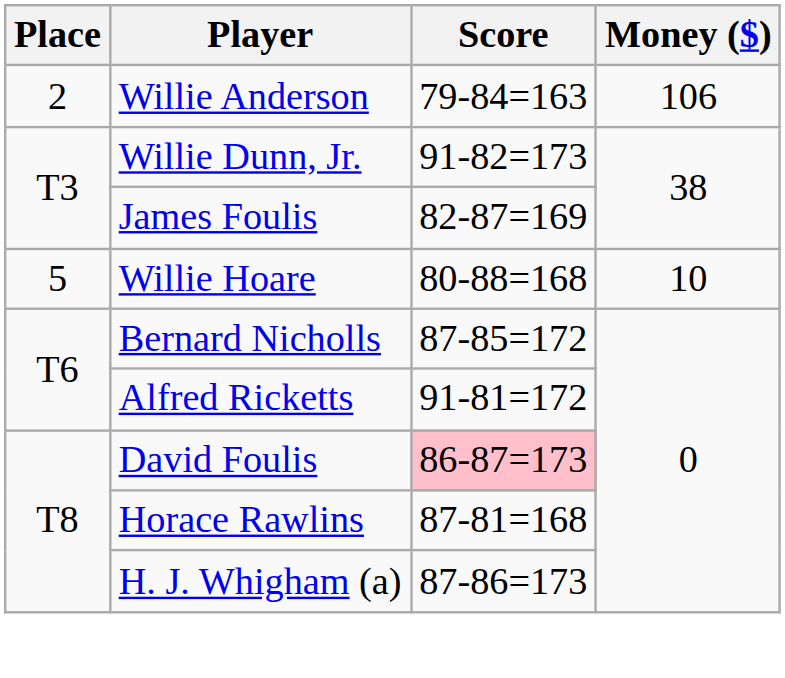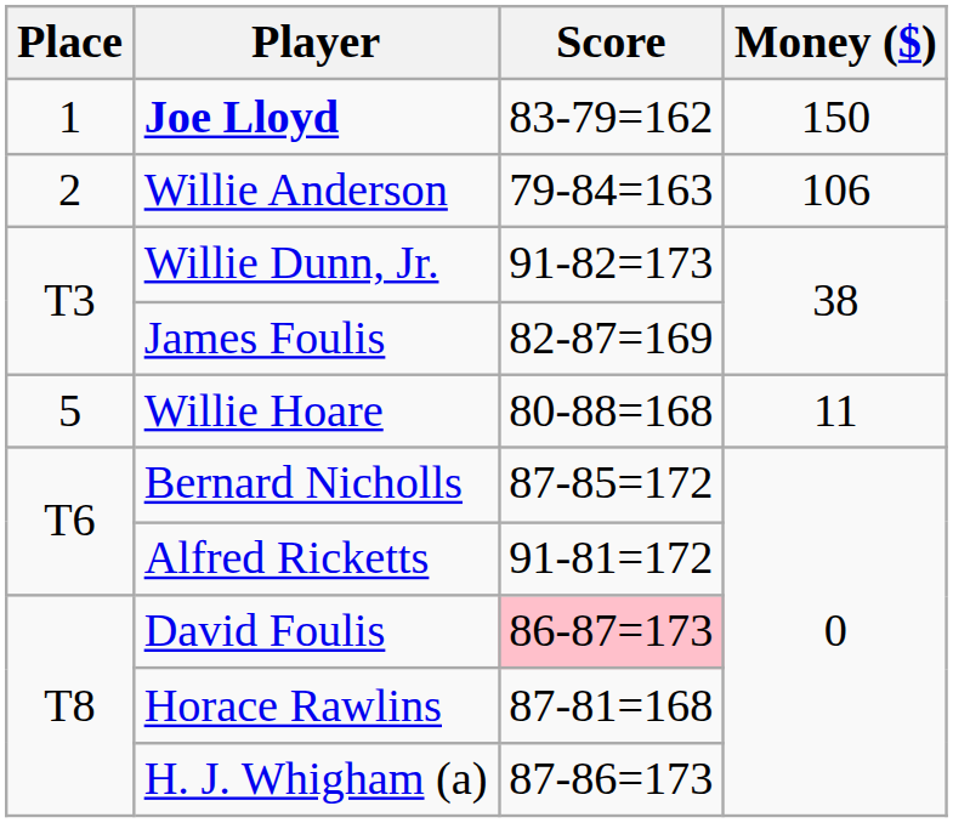+ row: 1 | Joe Lloyd | 83-79=162 | 150
Willie Hoare | Money ($): 10 -> 11
